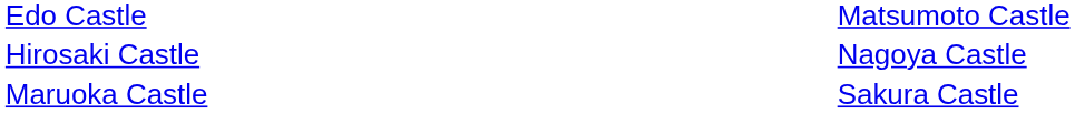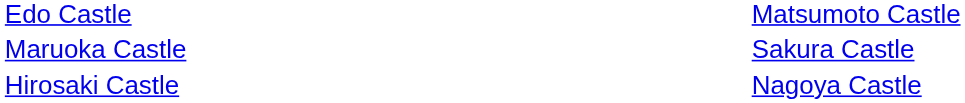rows swapped: Hirosaki Castle <-> Maruoka Castle
